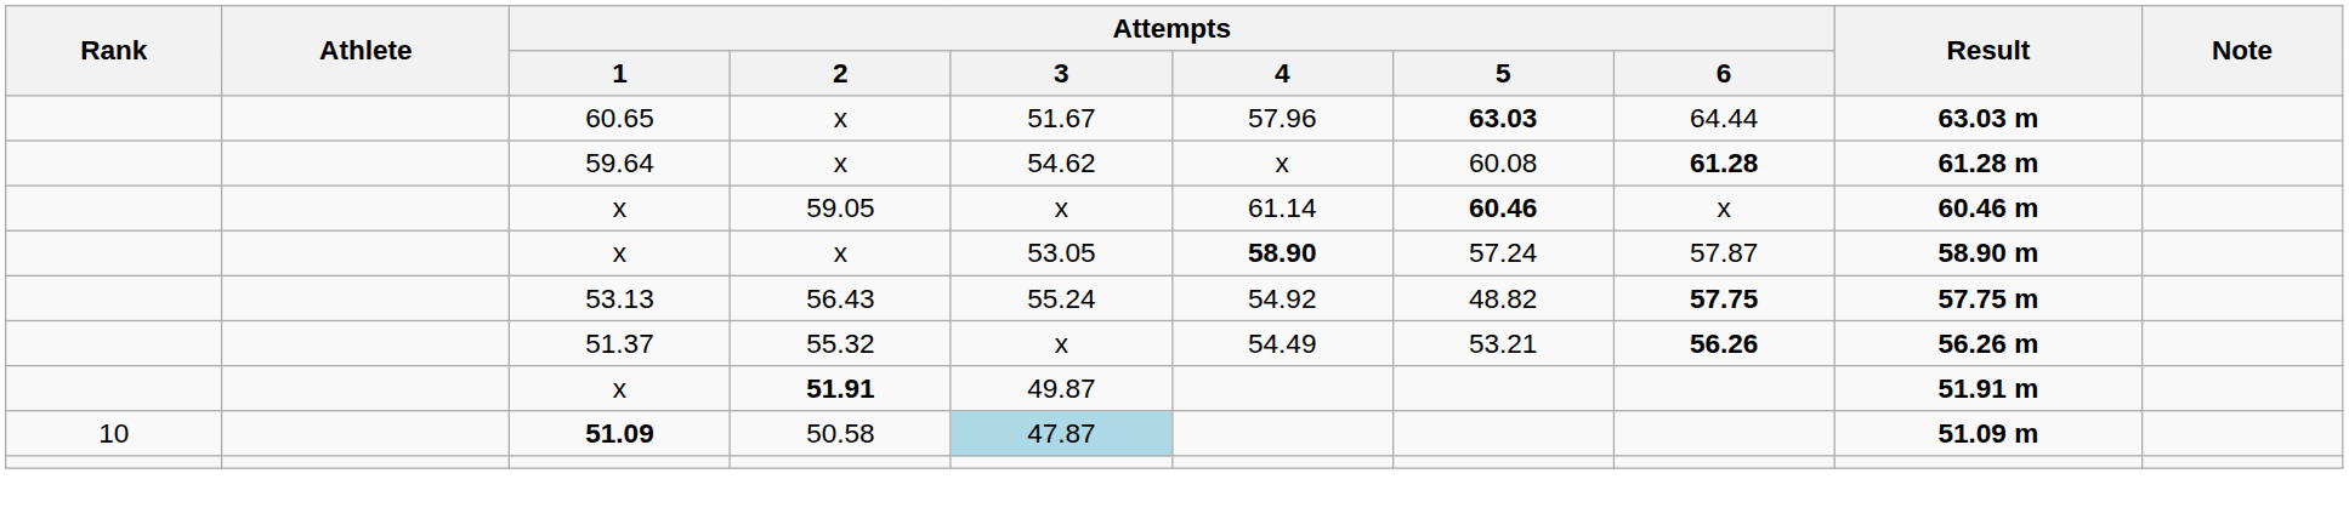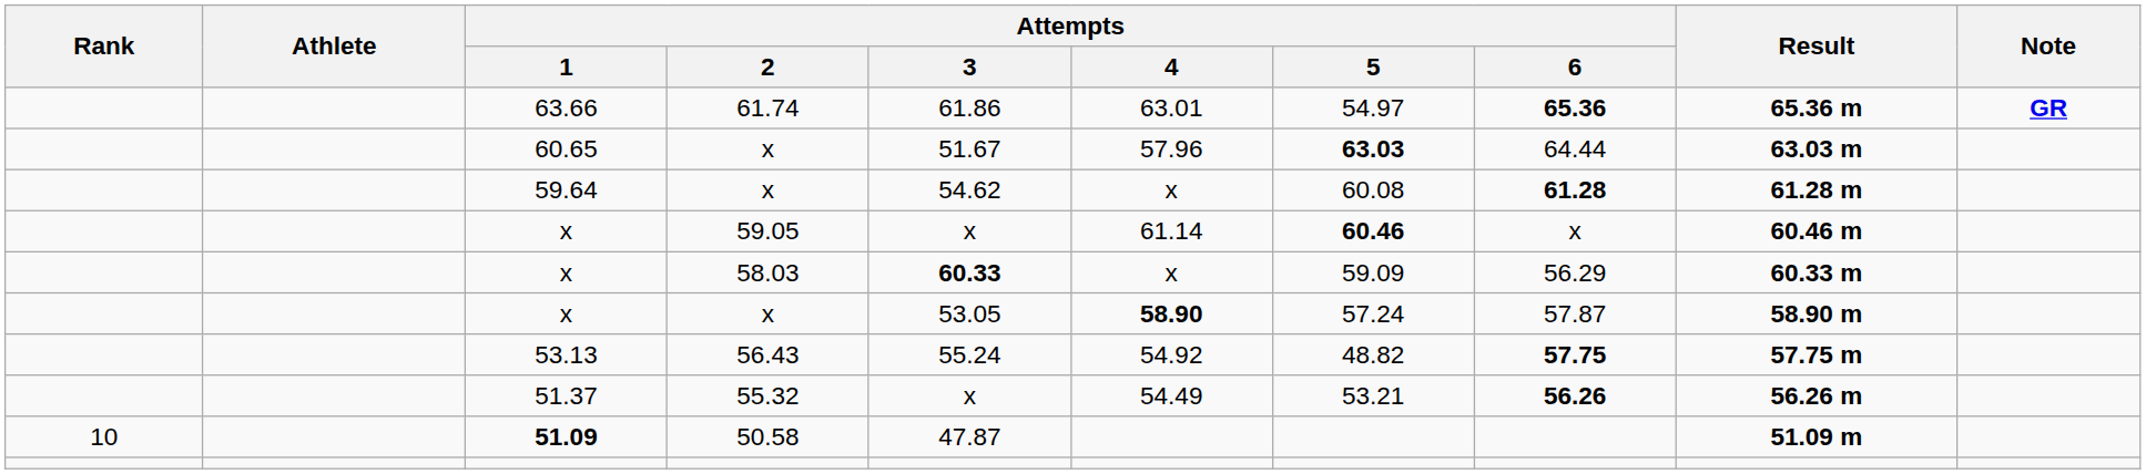+ row: 63.66 | 61.74 | 61.86 | 63.01 | 54.97 | 65.36 | 65.36 m | GR
+ row: x | 58.03 | 60.33 | x | 59.09 | 56.29 | 60.33 m
- row: x | 51.91 | 49.87 | 51.91 m
50.58 | Attempts / 3: lightblue background -> no background
